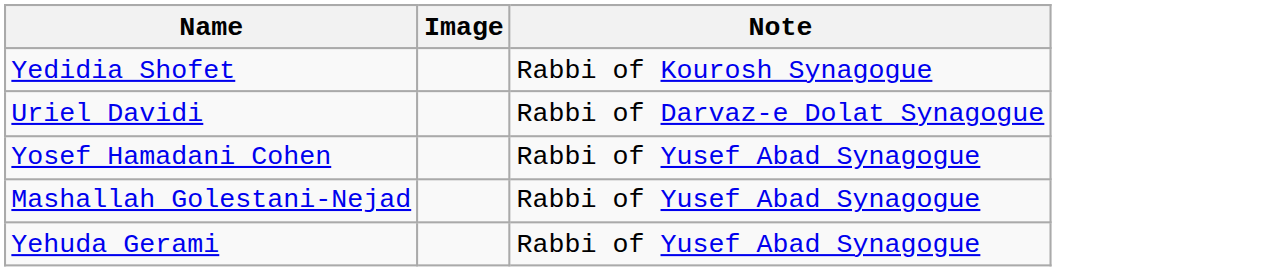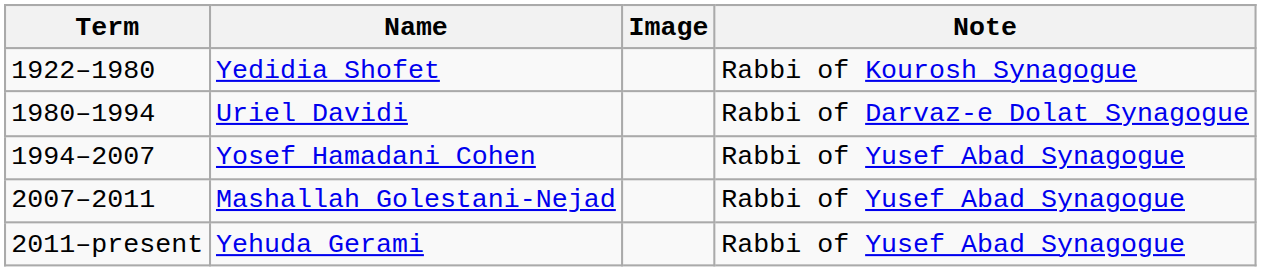+ column: Term | 1922–1980 | 1980–1994 | 1994–2007 | 2007–2011 | 2011–present
